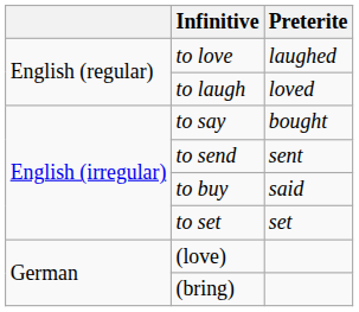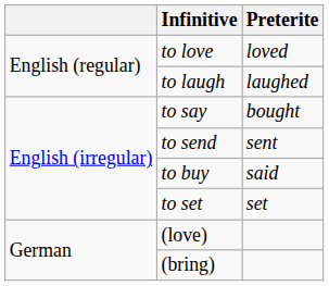to love | Preterite: laughed -> loved
to laugh | Preterite: loved -> laughed
